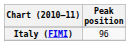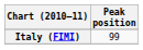Italy (FIMI) | Peak position: 96 -> 99
